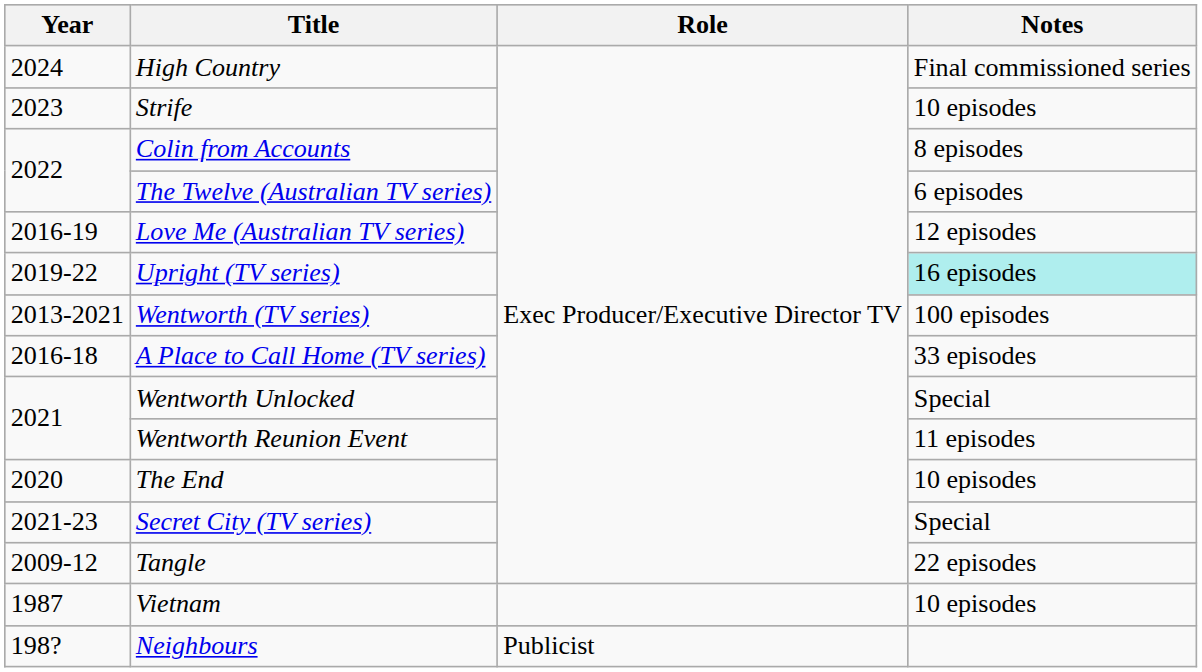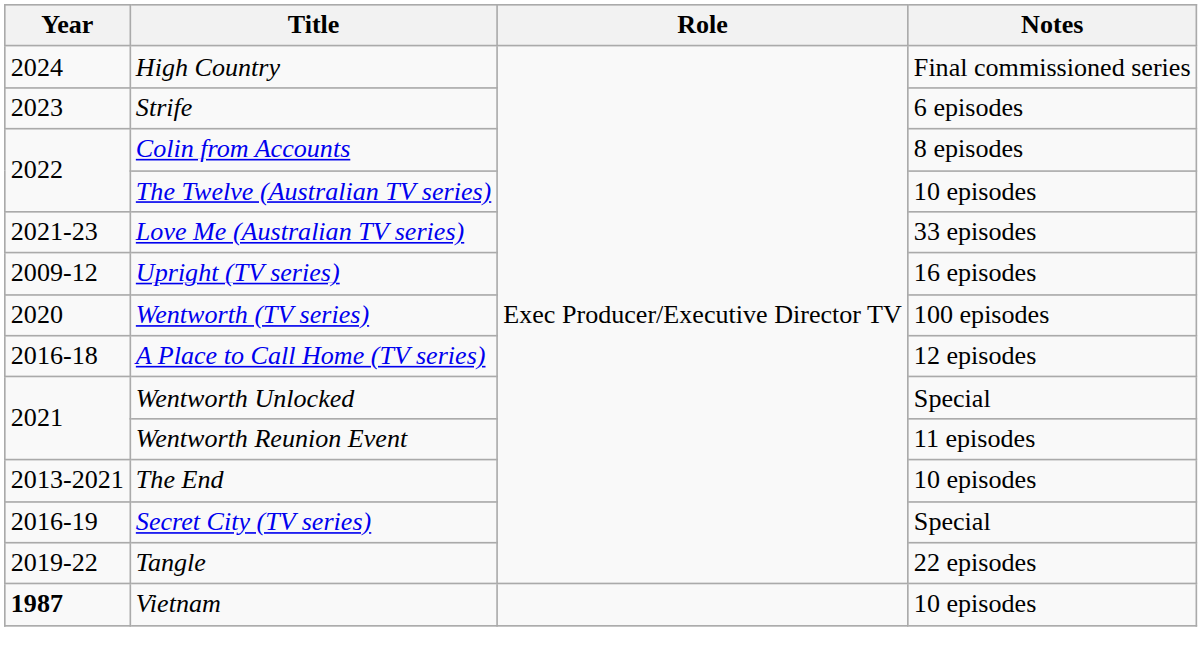Strife | Notes: 10 episodes -> 6 episodes
The Twelve (Australian TV series) | Notes: 6 episodes -> 10 episodes
Love Me (Australian TV series) | Year: 2016-19 -> 2021-23
Love Me (Australian TV series) | Notes: 12 episodes -> 33 episodes
Upright (TV series) | Year: 2019-22 -> 2009-12
Upright (TV series) | Notes: paleturquoise background -> no background
Wentworth (TV series) | Year: 2013-2021 -> 2020
A Place to Call Home (TV series) | Notes: 33 episodes -> 12 episodes
The End | Year: 2020 -> 2013-2021
Secret City (TV series) | Year: 2021-23 -> 2016-19
Tangle | Year: 2009-12 -> 2019-22
Vietnam | Year: normal -> bold
- row: 198? | Neighbours | Publicist
